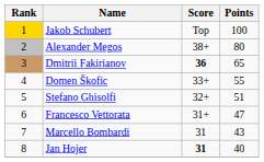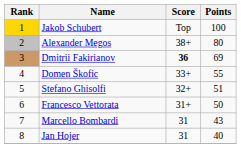Dmitrii Fakirianov | Points: 65 -> 69
Francesco Vettorata | Points: 47 -> 50
Jan Hojer | Score: bold -> normal
